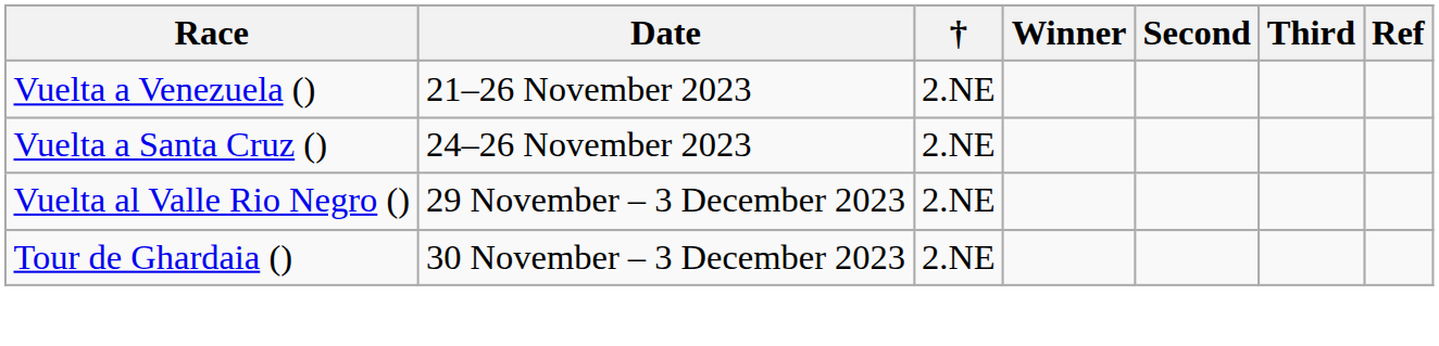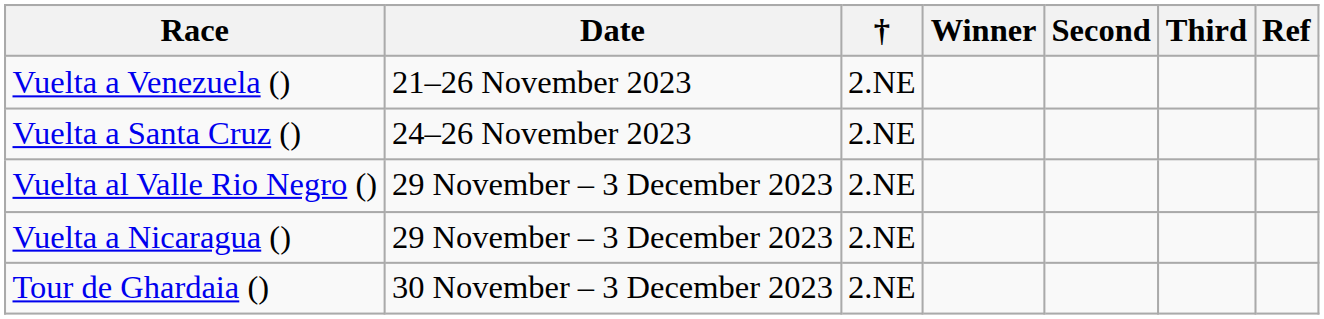+ row: Vuelta a Nicaragua () | 29 November – 3 December 2023 | 2.NE
